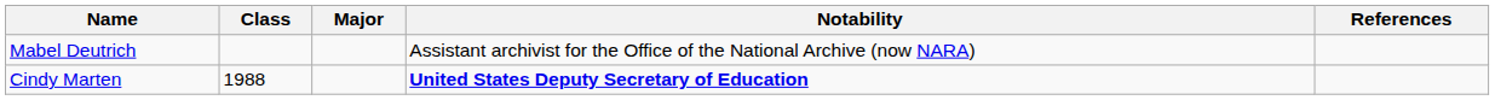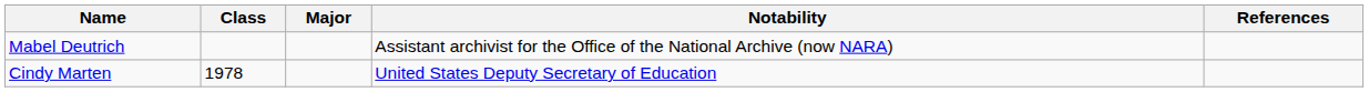Cindy Marten | Class: 1988 -> 1978
Cindy Marten | Notability: bold -> normal
